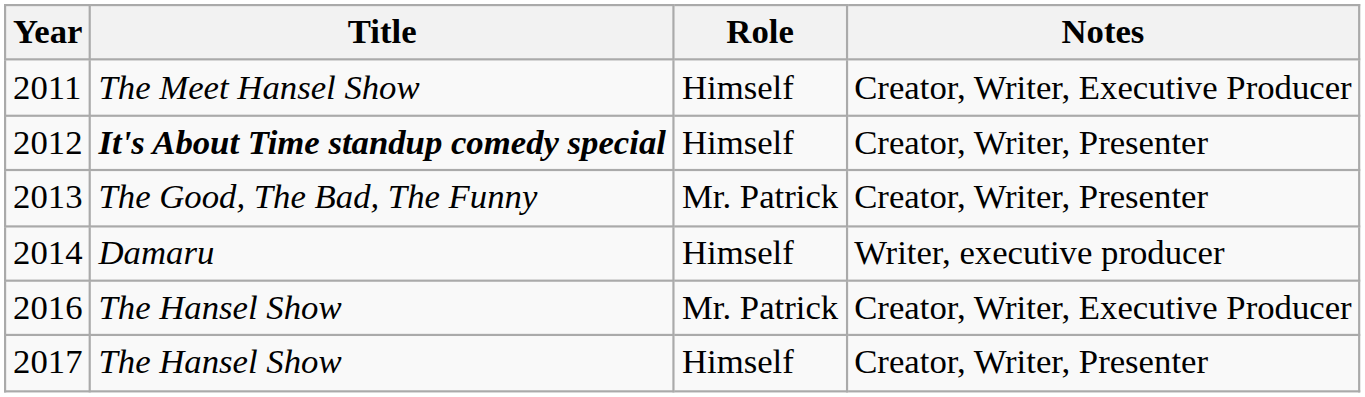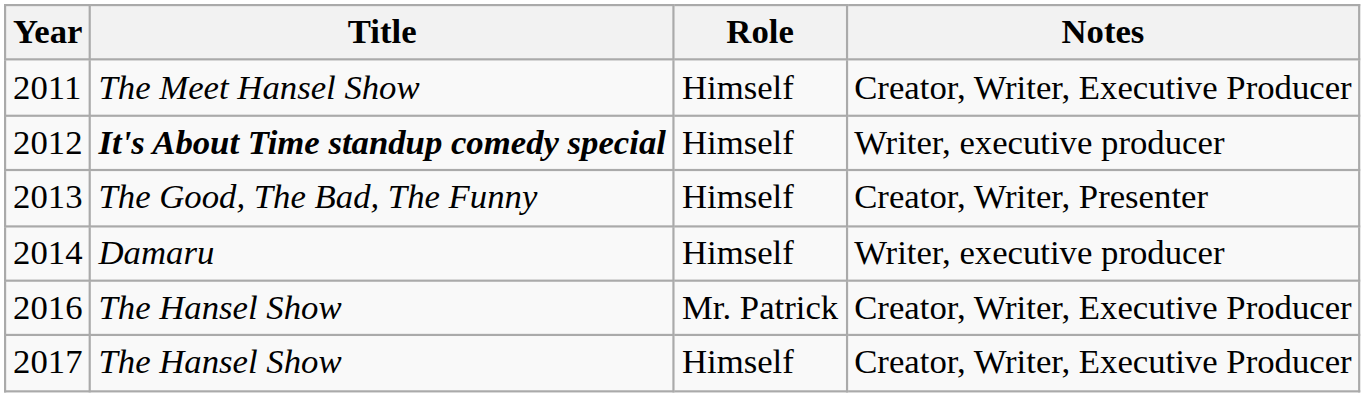2012 | Notes: Creator, Writer, Presenter -> Writer, executive producer
2013 | Role: Mr. Patrick -> Himself
2017 | Notes: Creator, Writer, Presenter -> Creator, Writer, Executive Producer
